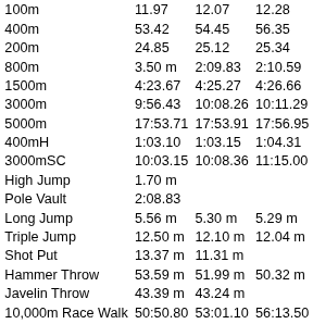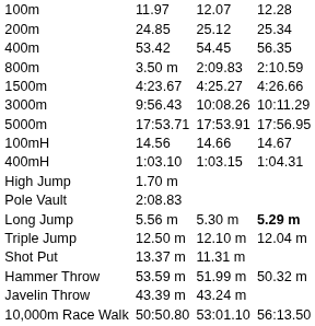rows swapped: 200m <-> 400m
+ row: 100mH | 14.56 | 14.66 | 14.67
- row: 3000mSC | 10:03.15 | 10:08.36 | 11:15.00
Long Jump | column 7: normal -> bold
